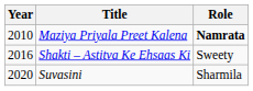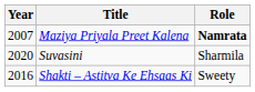Maziya Priyala Preet Kalena | Year: 2010 -> 2007
rows swapped: Shakti – Astitva Ke Ehsaas Ki <-> Suvasini
